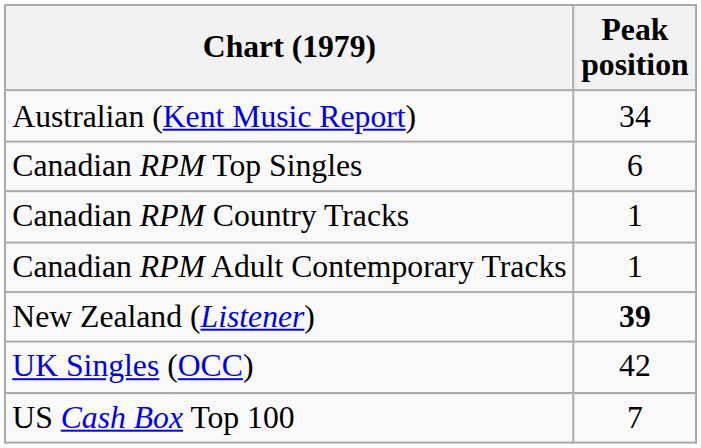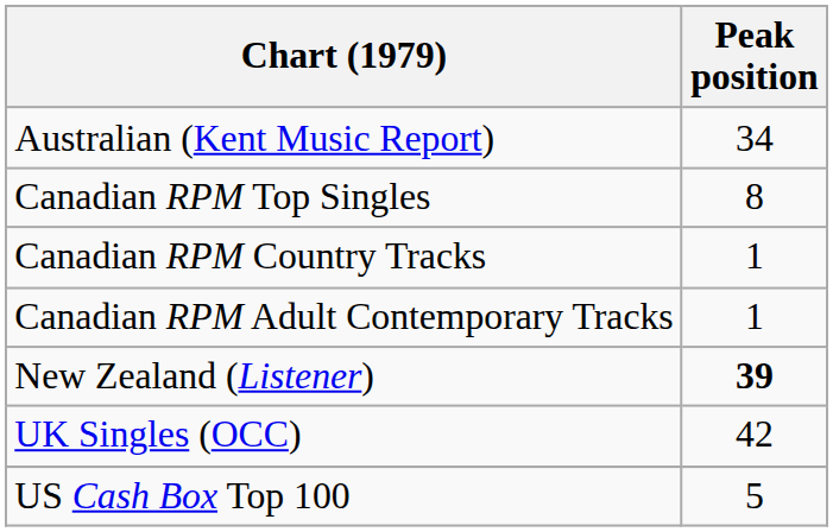Canadian RPM Top Singles | Peak position: 6 -> 8
US Cash Box Top 100 | Peak position: 7 -> 5
